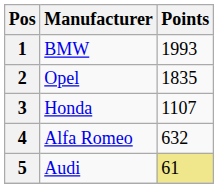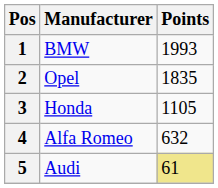3 | Points: 1107 -> 1105
